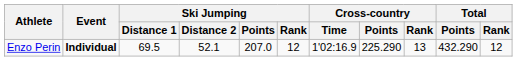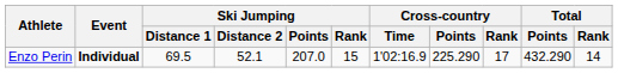Enzo Perin | Ski Jumping / Rank: 12 -> 15
Enzo Perin | Cross-country / Rank: 13 -> 17
Enzo Perin | Total / Rank: 12 -> 14
